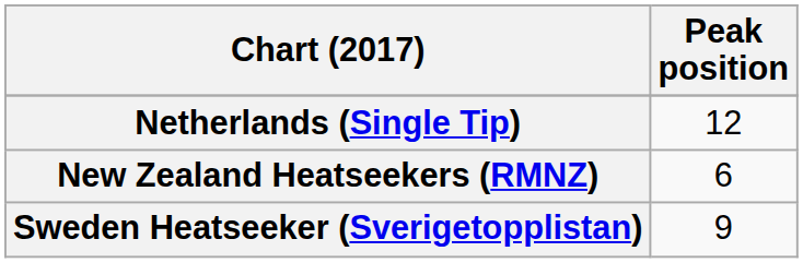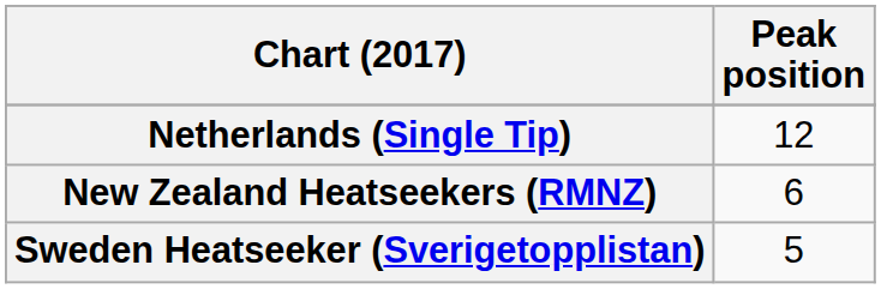Sweden Heatseeker (Sverigetopplistan) | Peak position: 9 -> 5
